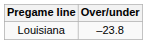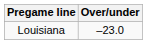Louisiana | Over/under: –23.8 -> –23.0
